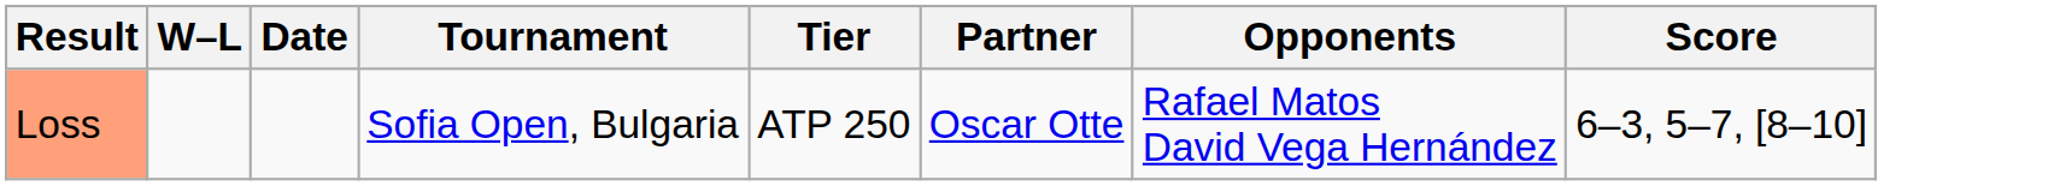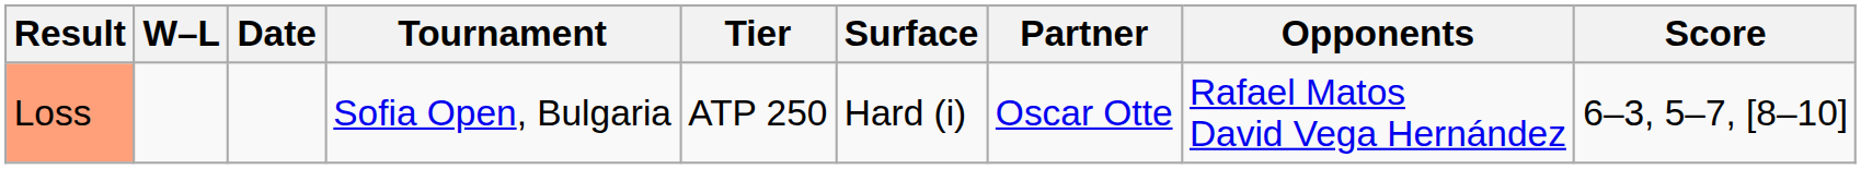+ column: Surface | Hard (i)
